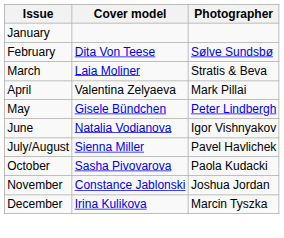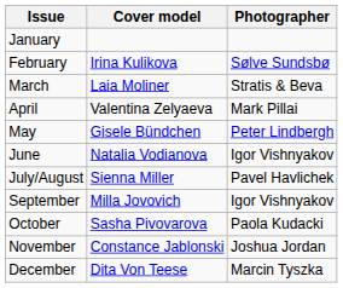February | Cover model: Dita Von Teese -> Irina Kulikova
+ row: September | Milla Jovovich | Igor Vishnyakov
December | Cover model: Irina Kulikova -> Dita Von Teese
